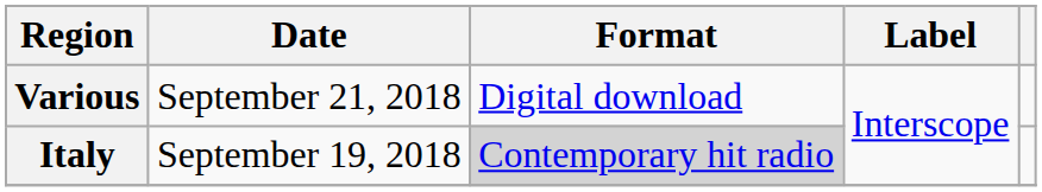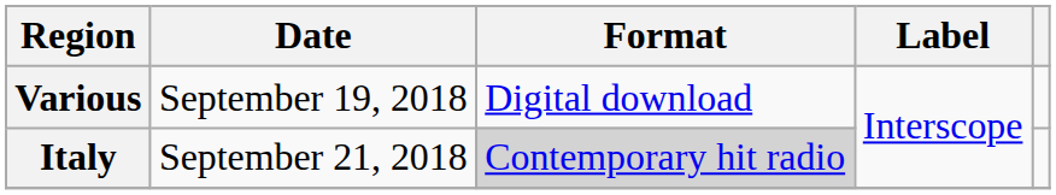Various | Date: September 21, 2018 -> September 19, 2018
Italy | Date: September 19, 2018 -> September 21, 2018
